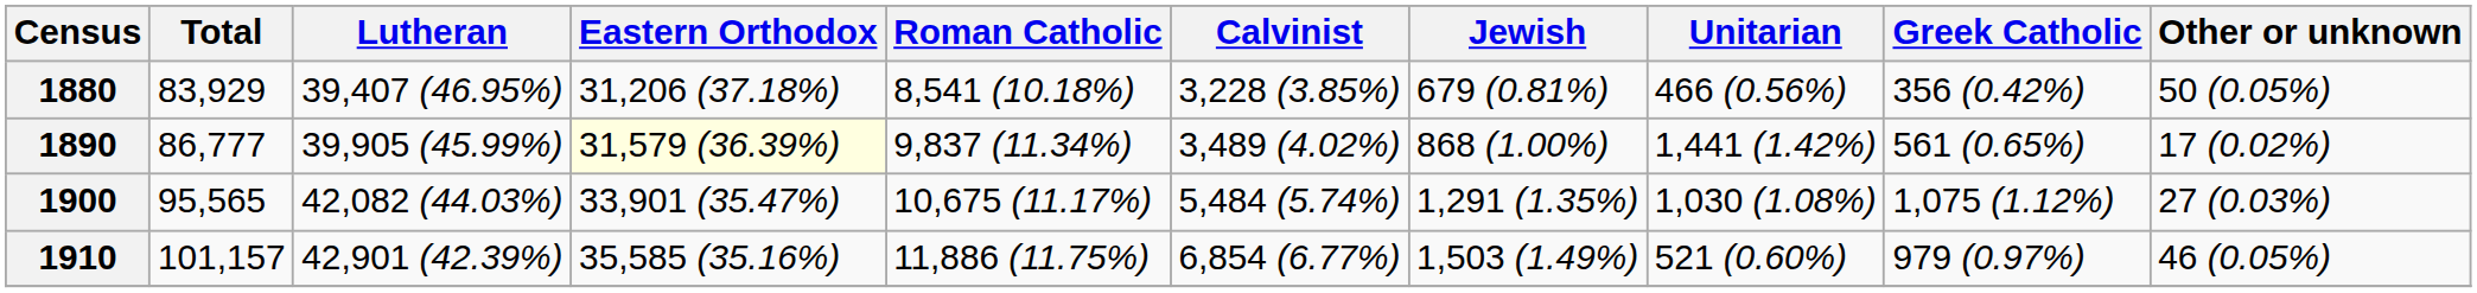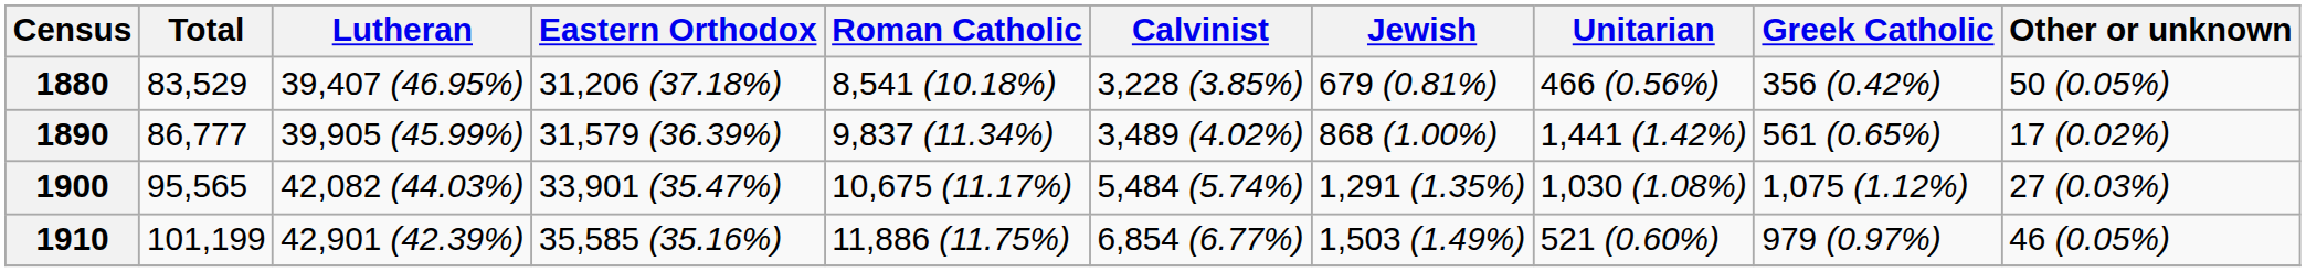1880 | Total: 83,929 -> 83,529
1890 | Eastern Orthodox: lightyellow background -> no background
1910 | Total: 101,157 -> 101,199
